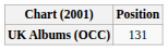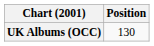UK Albums (OCC) | Position: 131 -> 130
